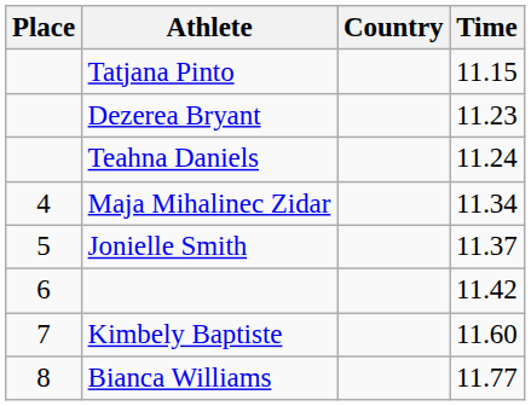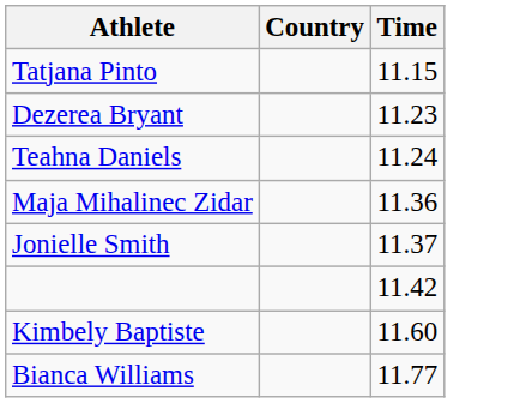- column: Place | 4 | 5 | 6 | 7 | 8
Maja Mihalinec Zidar | Time: 11.34 -> 11.36
